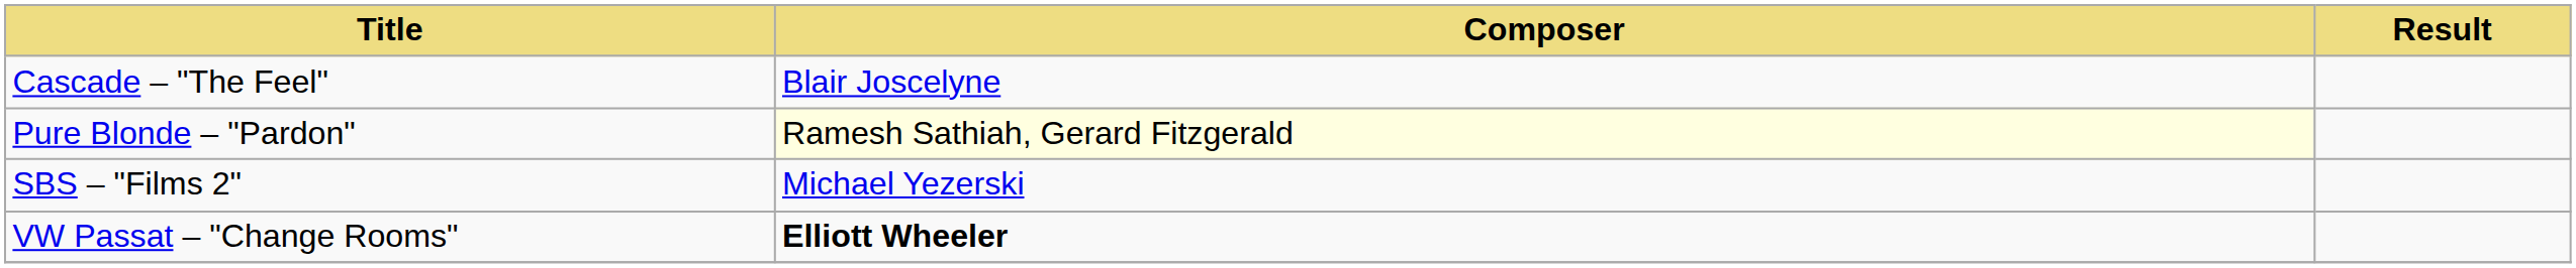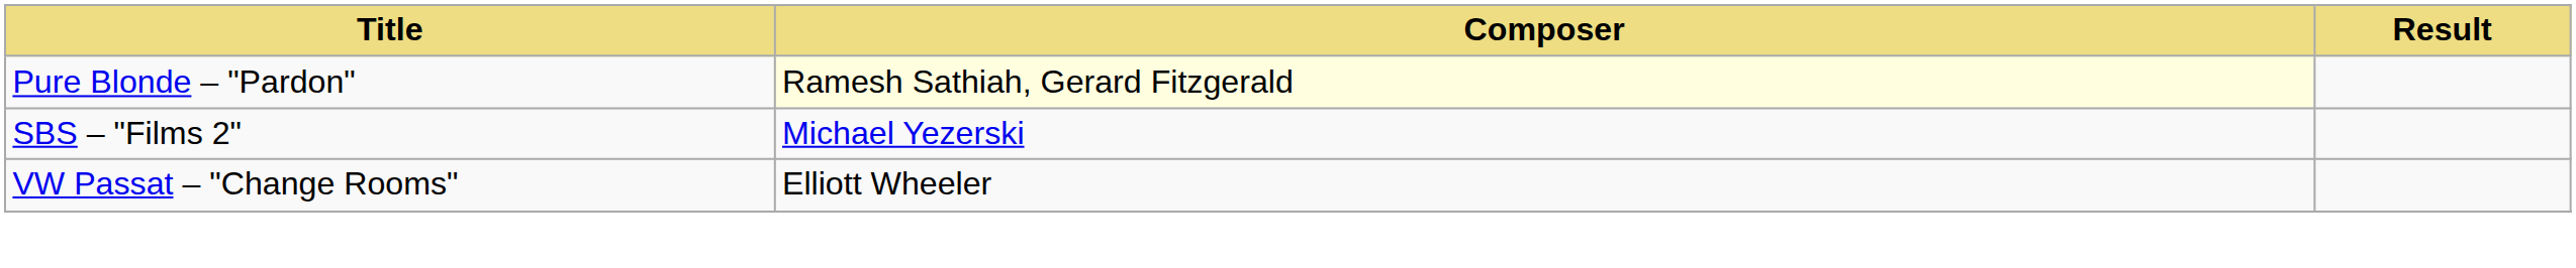- row: Cascade – "The Feel" | Blair Joscelyne
VW Passat – "Change Rooms" | Composer: bold -> normal
